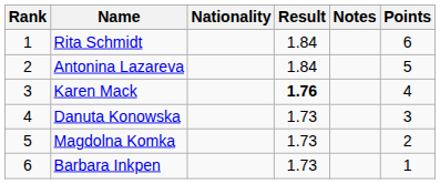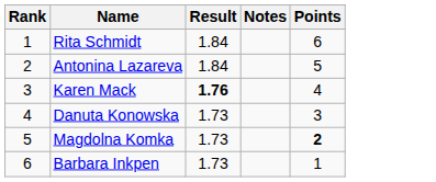- column: Nationality
Magdolna Komka | Points: normal -> bold
